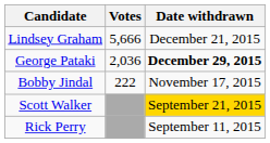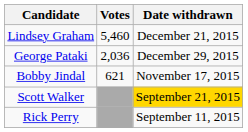Lindsey Graham | Votes: 5,666 -> 5,460
George Pataki | Date withdrawn: bold -> normal
Bobby Jindal | Votes: 222 -> 621
